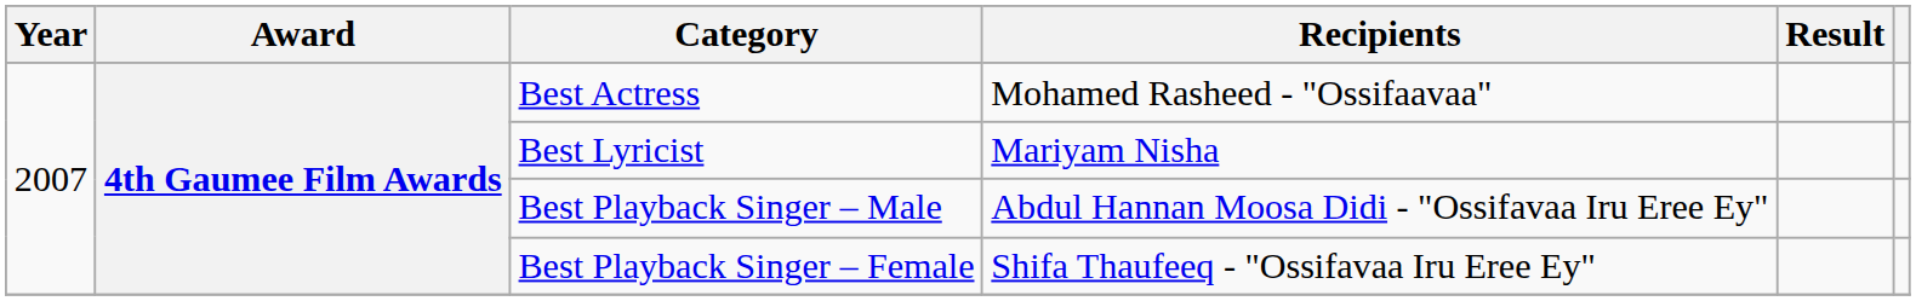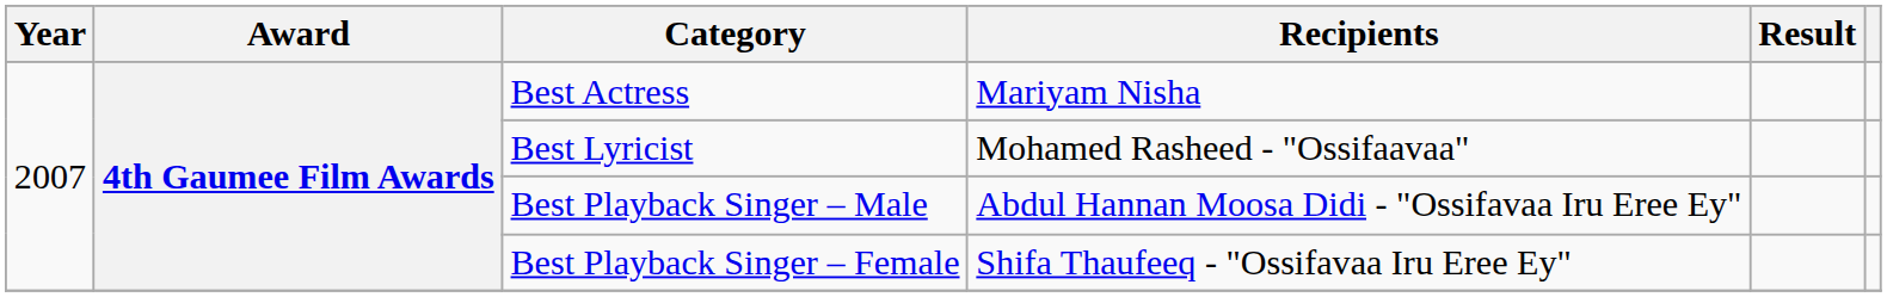Best Actress | Recipients: Mohamed Rasheed - "Ossifaavaa" -> Mariyam Nisha
Best Lyricist | Recipients: Mariyam Nisha -> Mohamed Rasheed - "Ossifaavaa"
